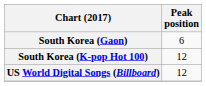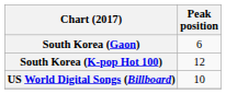US World Digital Songs (Billboard) | Peak position: 12 -> 10
